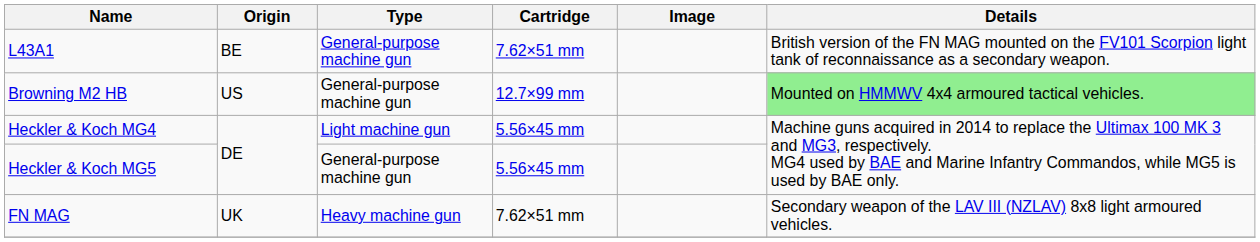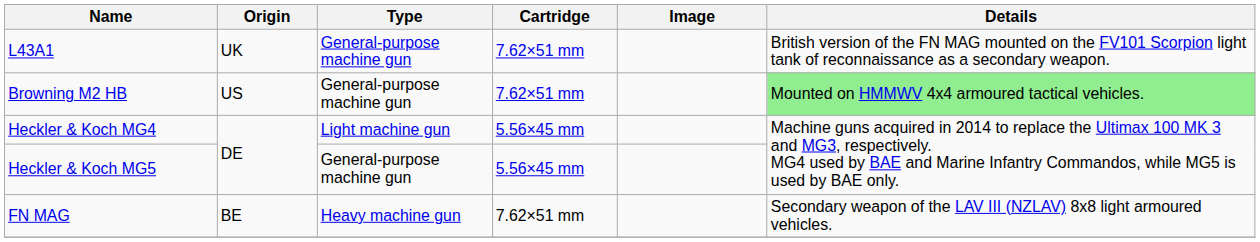L43A1 | Origin: BE -> UK
Browning M2 HB | Cartridge: 12.7×99 mm -> 7.62×51 mm
FN MAG | Origin: UK -> BE
